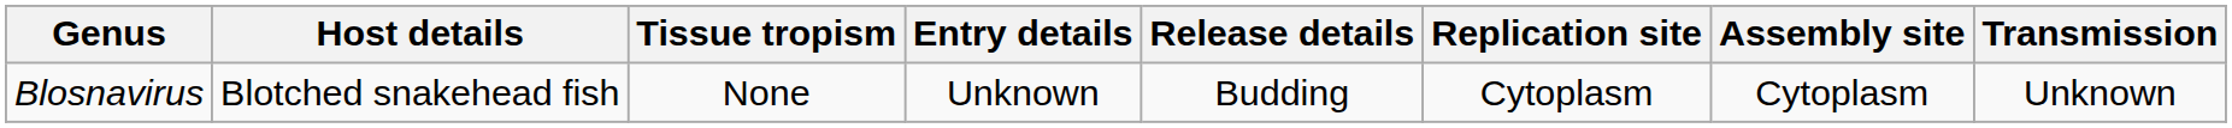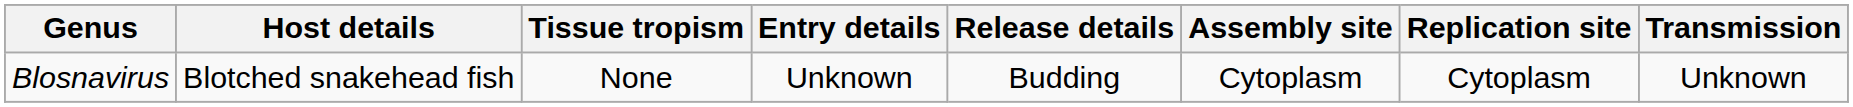columns swapped: Replication site <-> Assembly site
